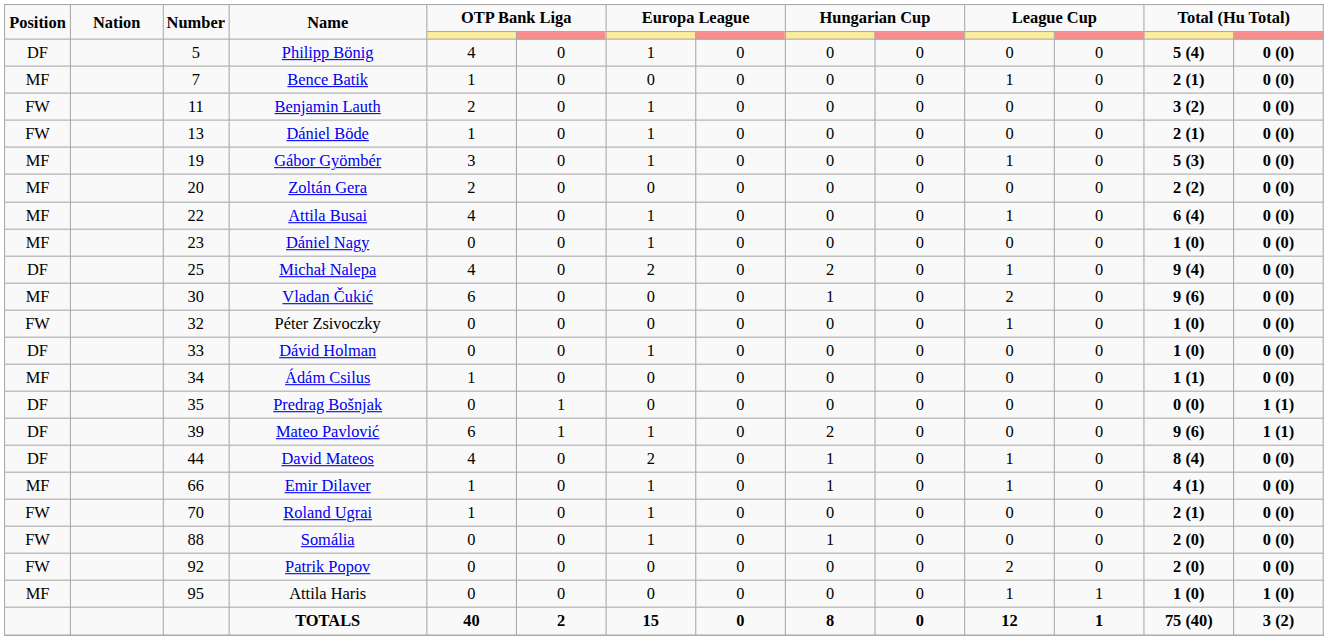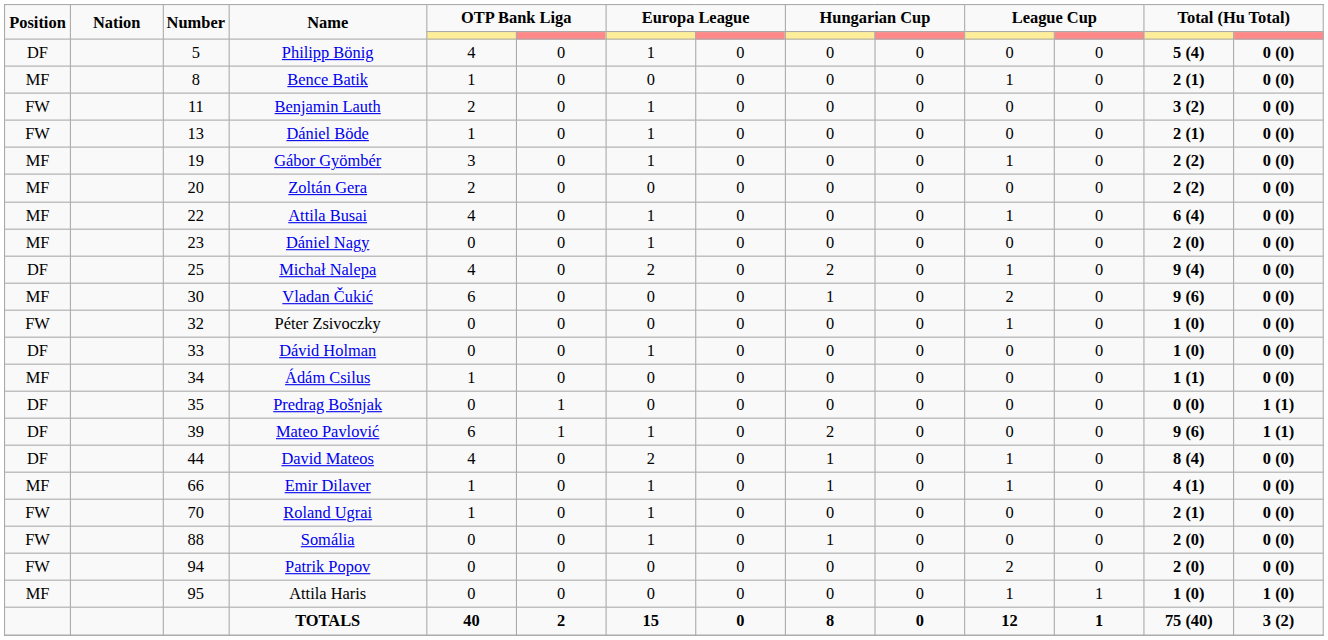Bence Batik | Number: 7 -> 8
Gábor Gyömbér | column 13: 5 (3) -> 2 (2)
Dániel Nagy | column 13: 1 (0) -> 2 (0)
Patrik Popov | Number: 92 -> 94
